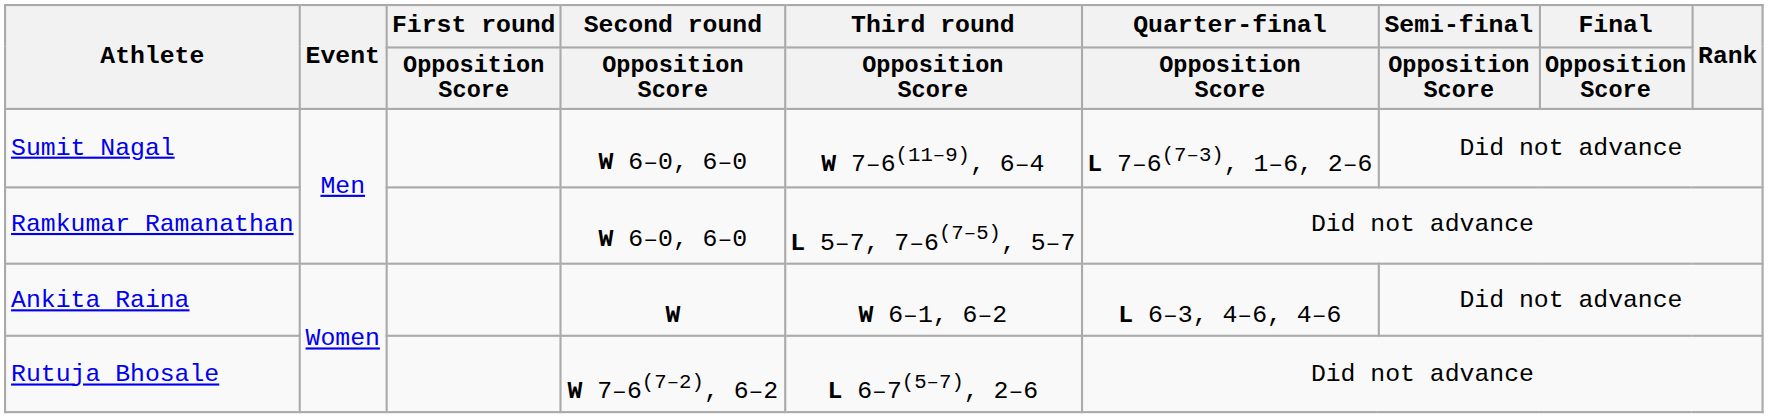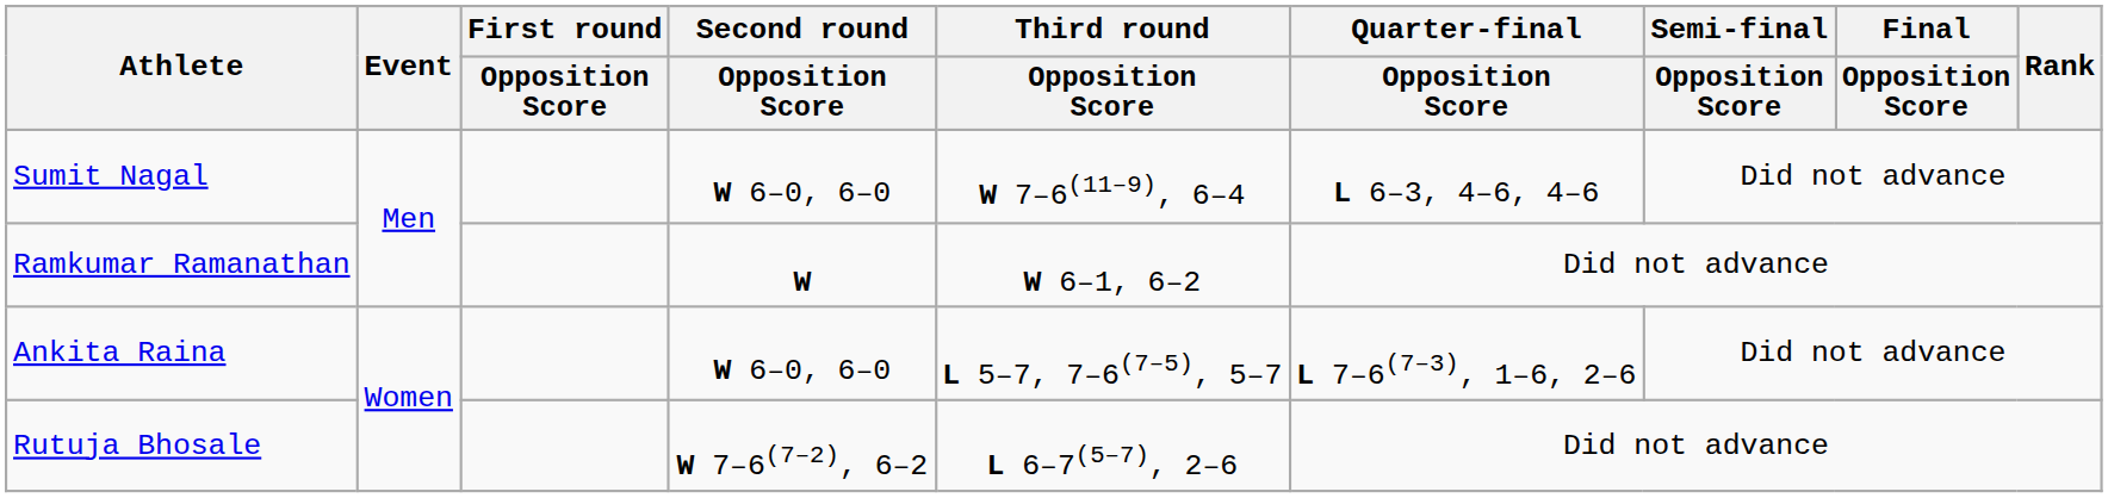Sumit Nagal | Quarter-final / Opposition Score: L 7–6(7–3), 1–6, 2–6 -> L 6–3, 4–6, 4–6
Ramkumar Ramanathan | Second round / Opposition Score: W 6–0, 6–0 -> W
Ramkumar Ramanathan | Third round / Opposition Score: L 5–7, 7–6(7–5), 5–7 -> W 6–1, 6–2
Ankita Raina | Second round / Opposition Score: W -> W 6–0, 6–0
Ankita Raina | Third round / Opposition Score: W 6–1, 6–2 -> L 5–7, 7–6(7–5), 5–7
Ankita Raina | Quarter-final / Opposition Score: L 6–3, 4–6, 4–6 -> L 7–6(7–3), 1–6, 2–6
